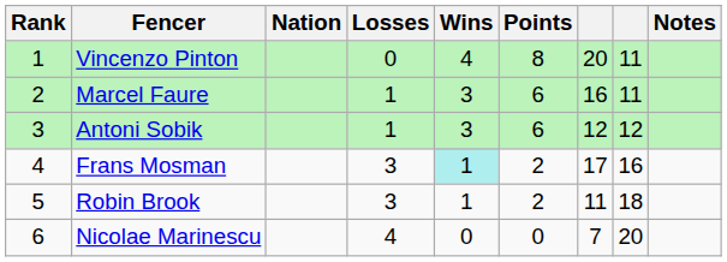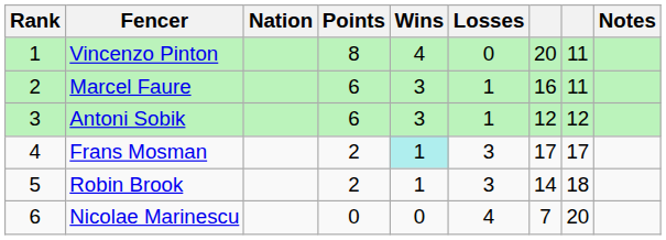columns swapped: Points <-> Losses
Frans Mosman | column 8: 16 -> 17
Robin Brook | column 7: 11 -> 14
